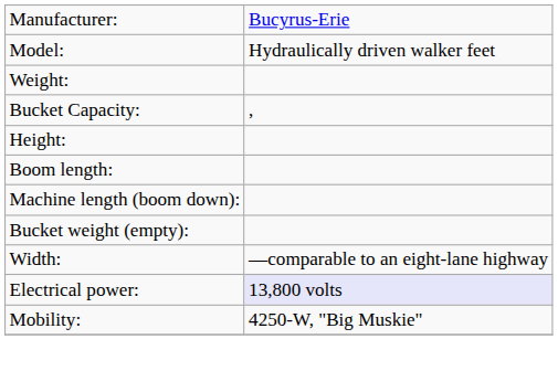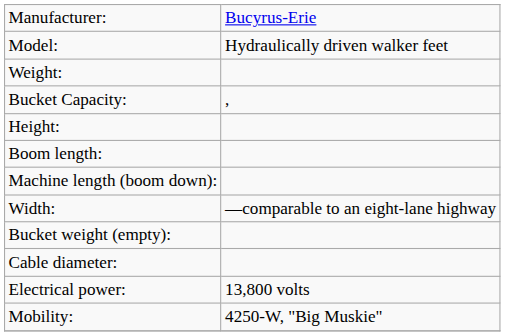rows swapped: Bucket weight (empty): <-> Width:
+ row: Cable diameter:
Electrical power: | column 2: lavender background -> no background
